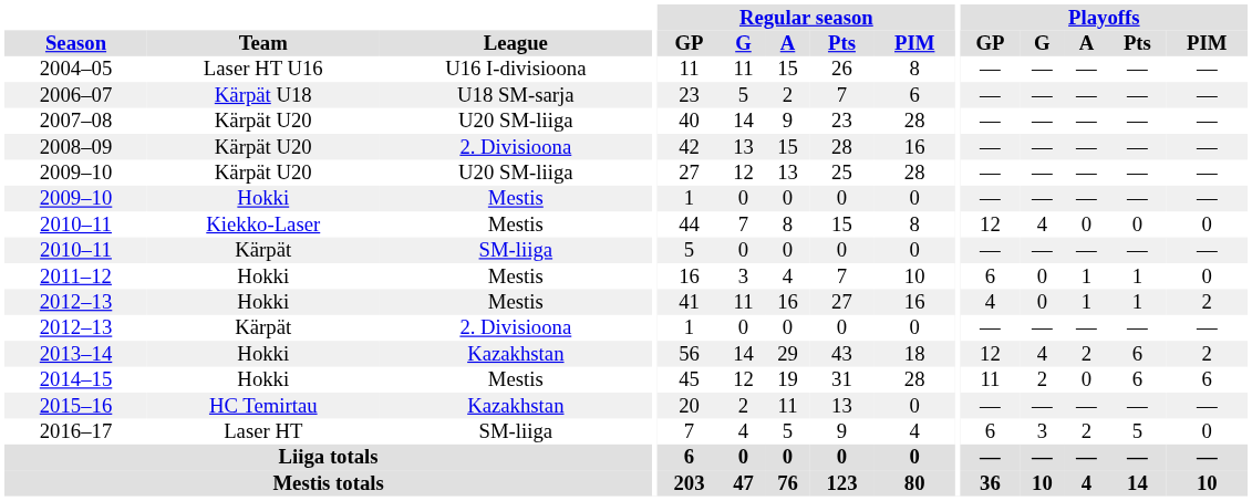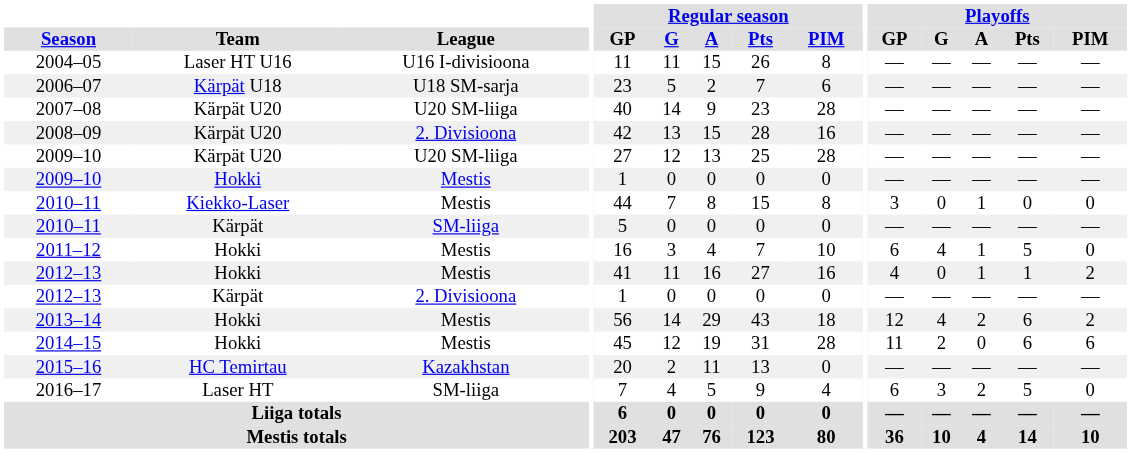2010–11 / Kiekko-Laser | Playoffs / GP: 12 -> 3
2010–11 / Kiekko-Laser | Playoffs / G: 4 -> 0
2010–11 / Kiekko-Laser | Playoffs / A: 0 -> 1
2011–12 | Playoffs / G: 0 -> 4
2011–12 | Playoffs / Pts: 1 -> 5
2013–14 | League: Kazakhstan -> Mestis
